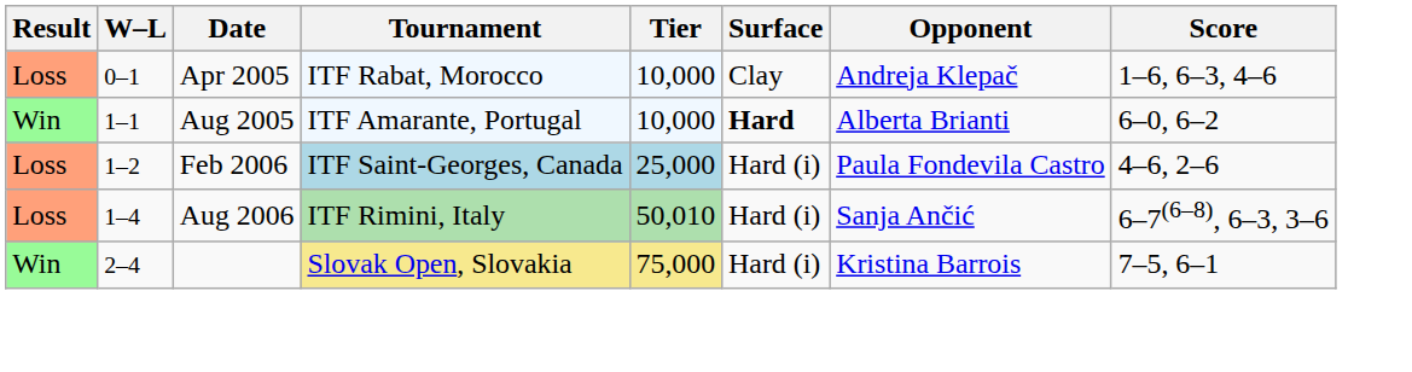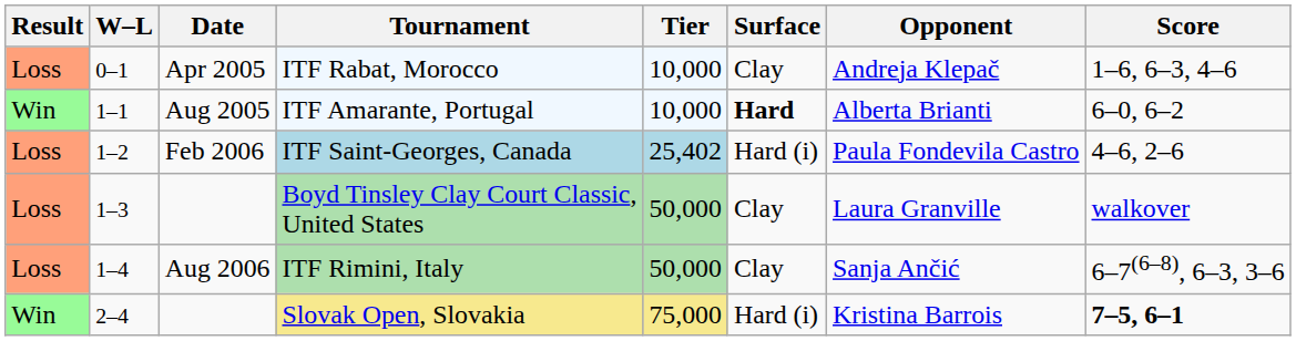ITF Saint-Georges, Canada | Tier: 25,000 -> 25,402
+ row: Loss | 1–3 | Boyd Tinsley Clay Court Classic, United States | 50,000 | Clay | Laura Granville | walkover
ITF Rimini, Italy | Tier: 50,010 -> 50,000
ITF Rimini, Italy | Surface: Hard (i) -> Clay
Slovak Open, Slovakia | Score: normal -> bold
